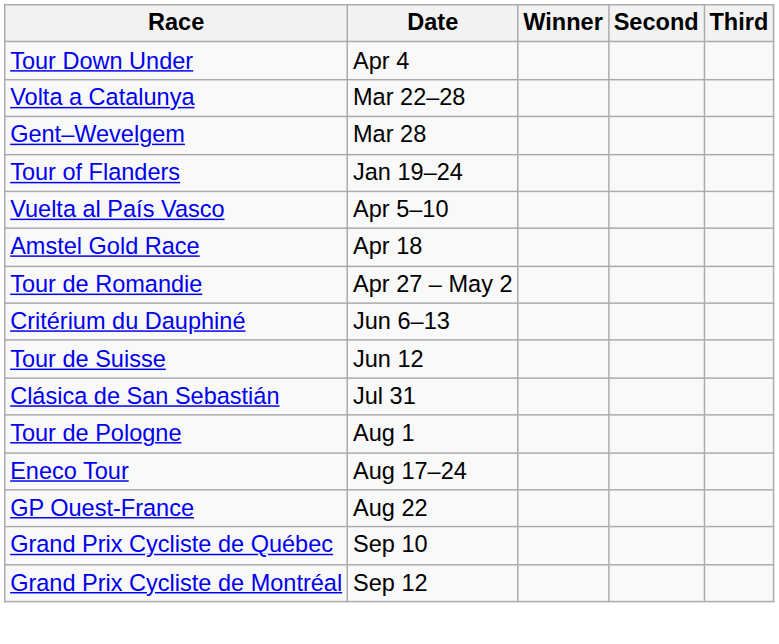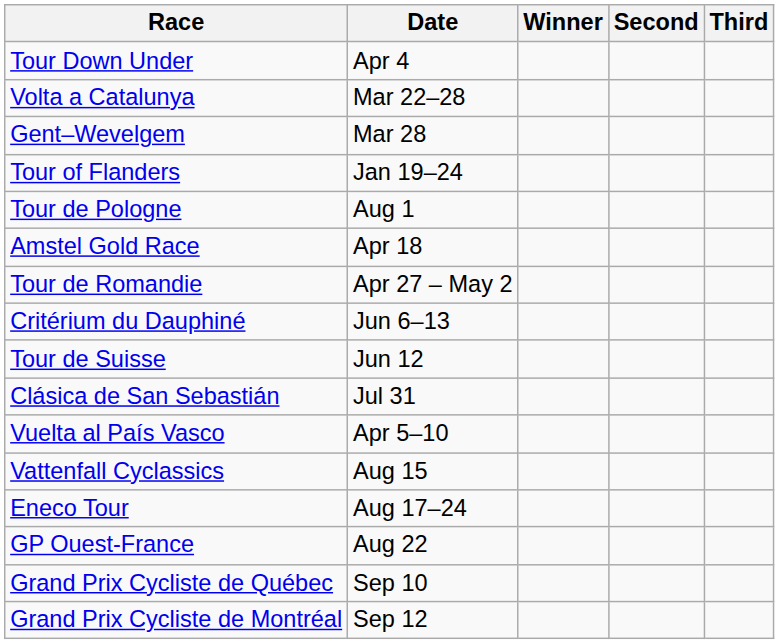rows swapped: Vuelta al País Vasco <-> Tour de Pologne
+ row: Vattenfall Cyclassics | Aug 15
